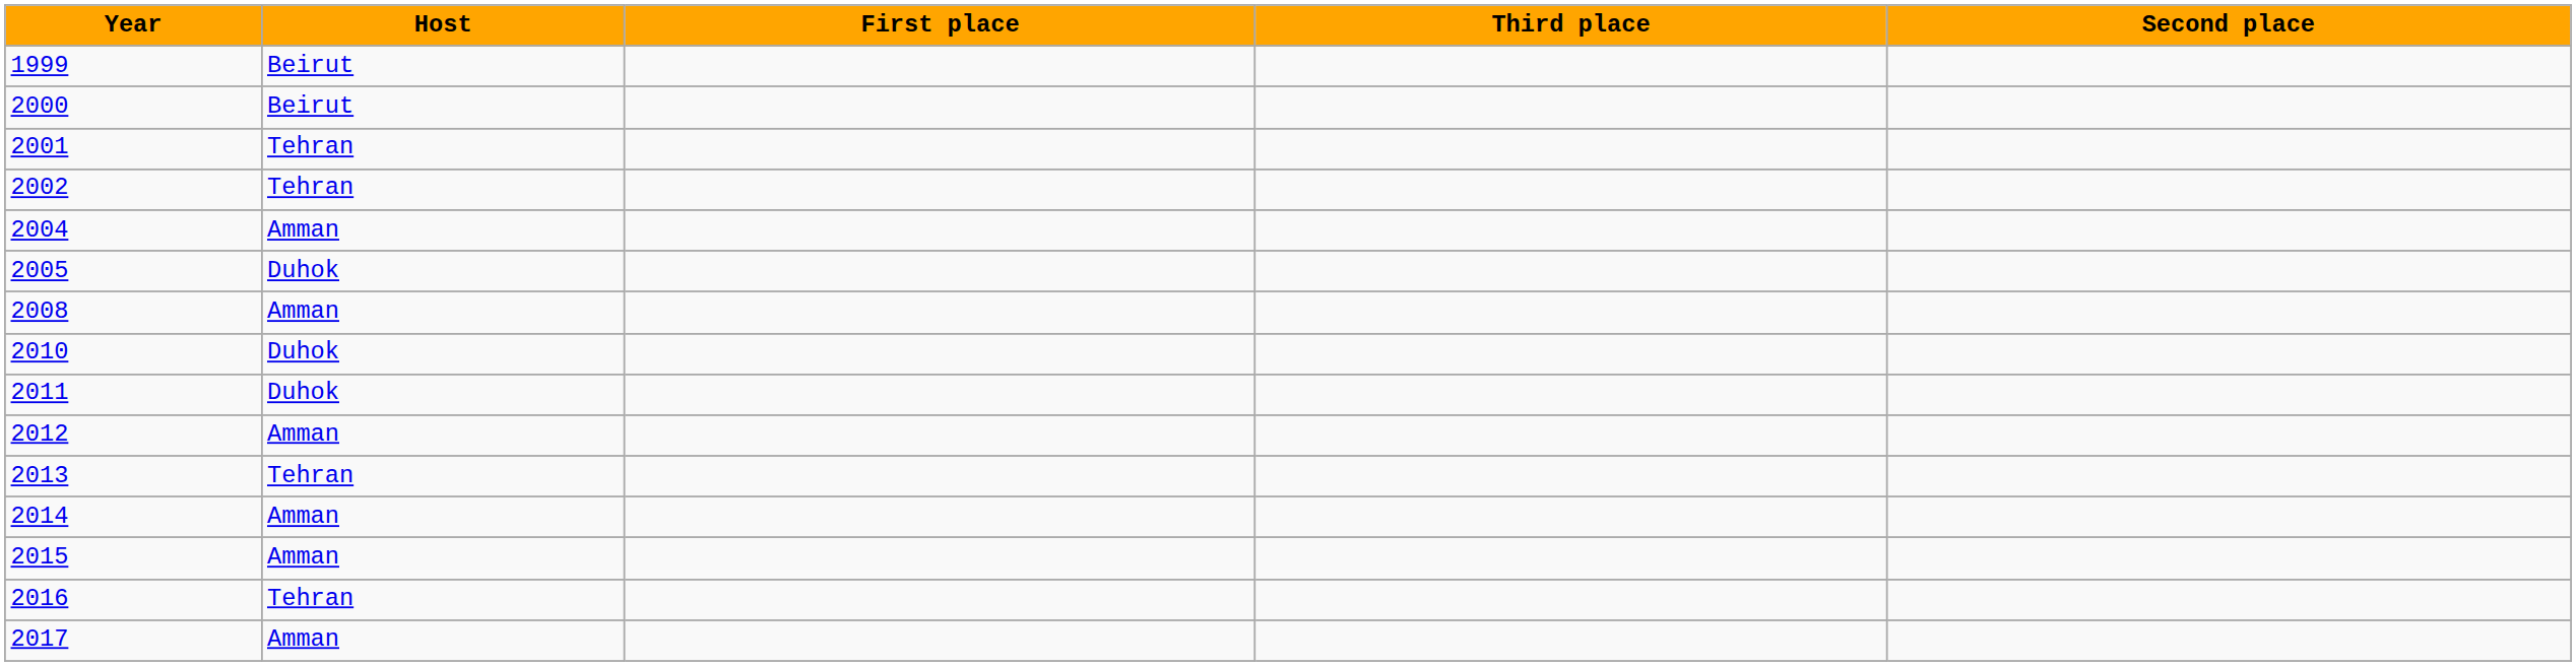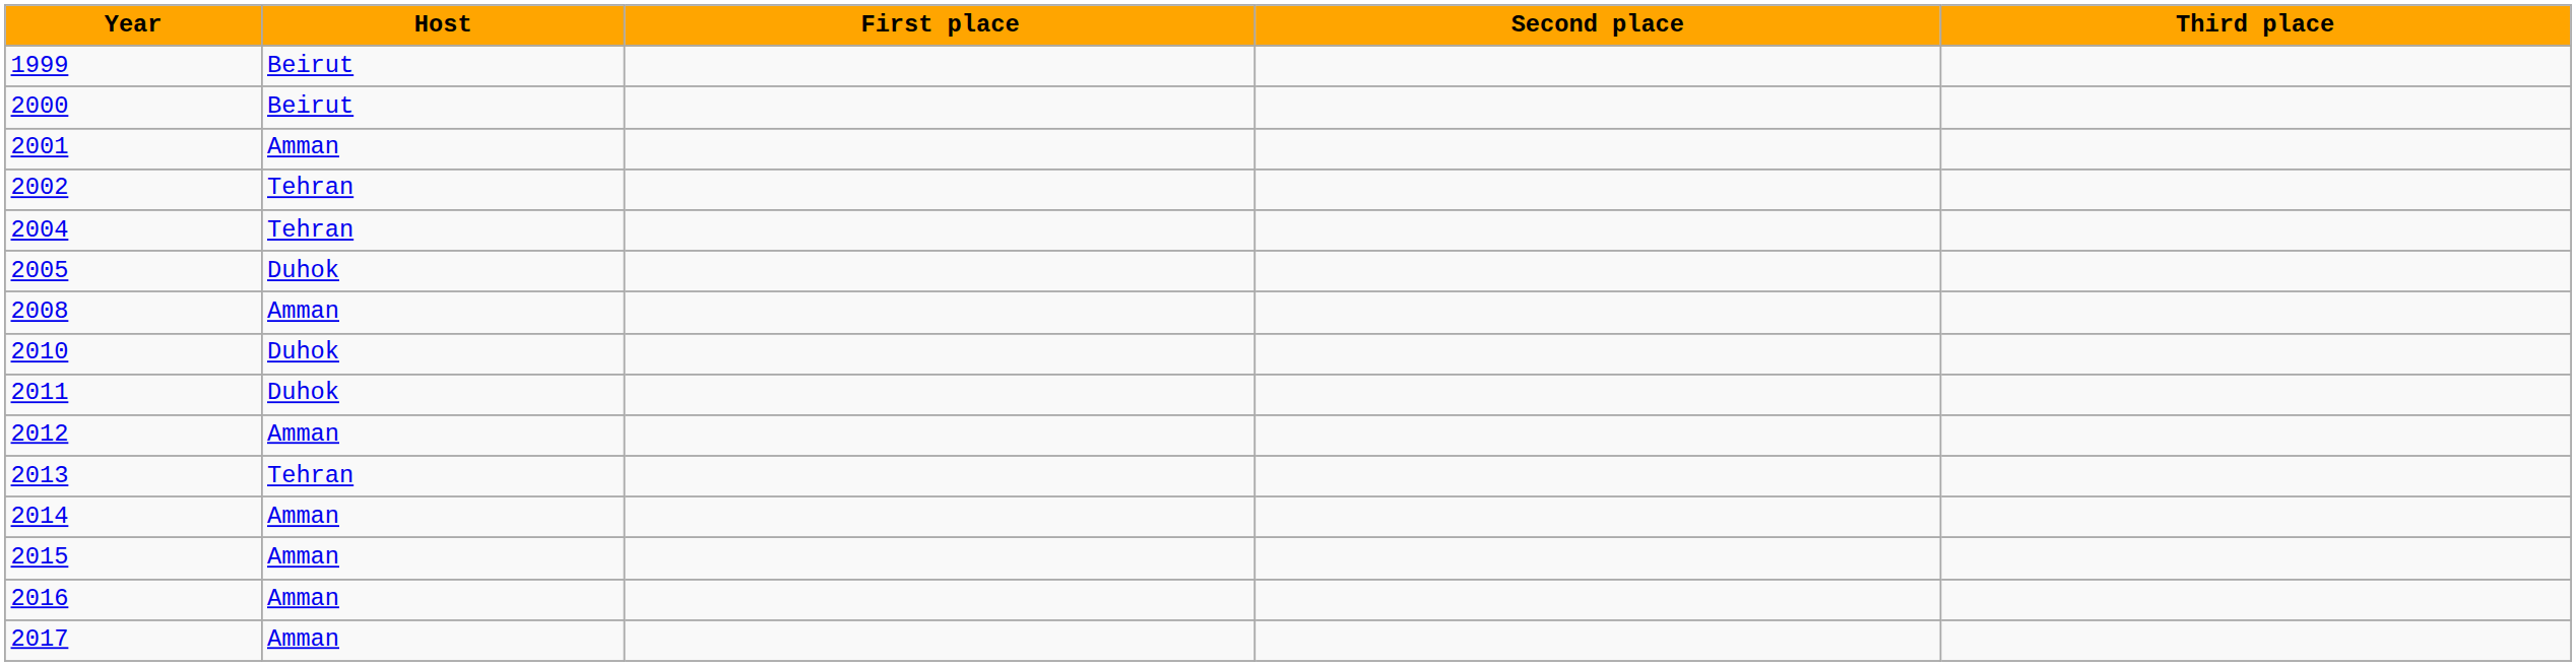columns swapped: Second place <-> Third place
2001 | Host: Tehran -> Amman
2004 | Host: Amman -> Tehran
2016 | Host: Tehran -> Amman
